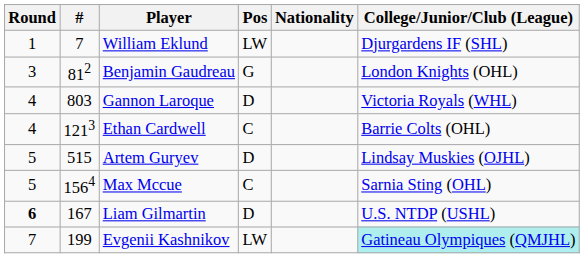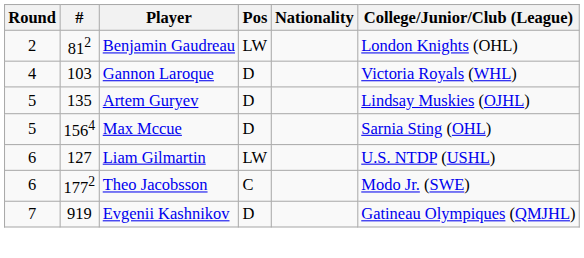- row: 1 | 7 | William Eklund | LW | Djurgardens IF (SHL)
Benjamin Gaudreau | Round: 3 -> 2
Benjamin Gaudreau | Pos: G -> LW
Gannon Laroque | #: 803 -> 103
- row: 4 | 1213 | Ethan Cardwell | C | Barrie Colts (OHL)
Artem Guryev | #: 515 -> 135
Max Mccue | Pos: C -> D
Liam Gilmartin | Round: bold -> normal
Liam Gilmartin | #: 167 -> 127
Liam Gilmartin | Pos: D -> LW
+ row: 6 | 1772 | Theo Jacobsson | C | Modo Jr. (SWE)
Evgenii Kashnikov | #: 199 -> 919
Evgenii Kashnikov | Pos: LW -> D
Evgenii Kashnikov | College/Junior/Club (League): paleturquoise background -> no background
